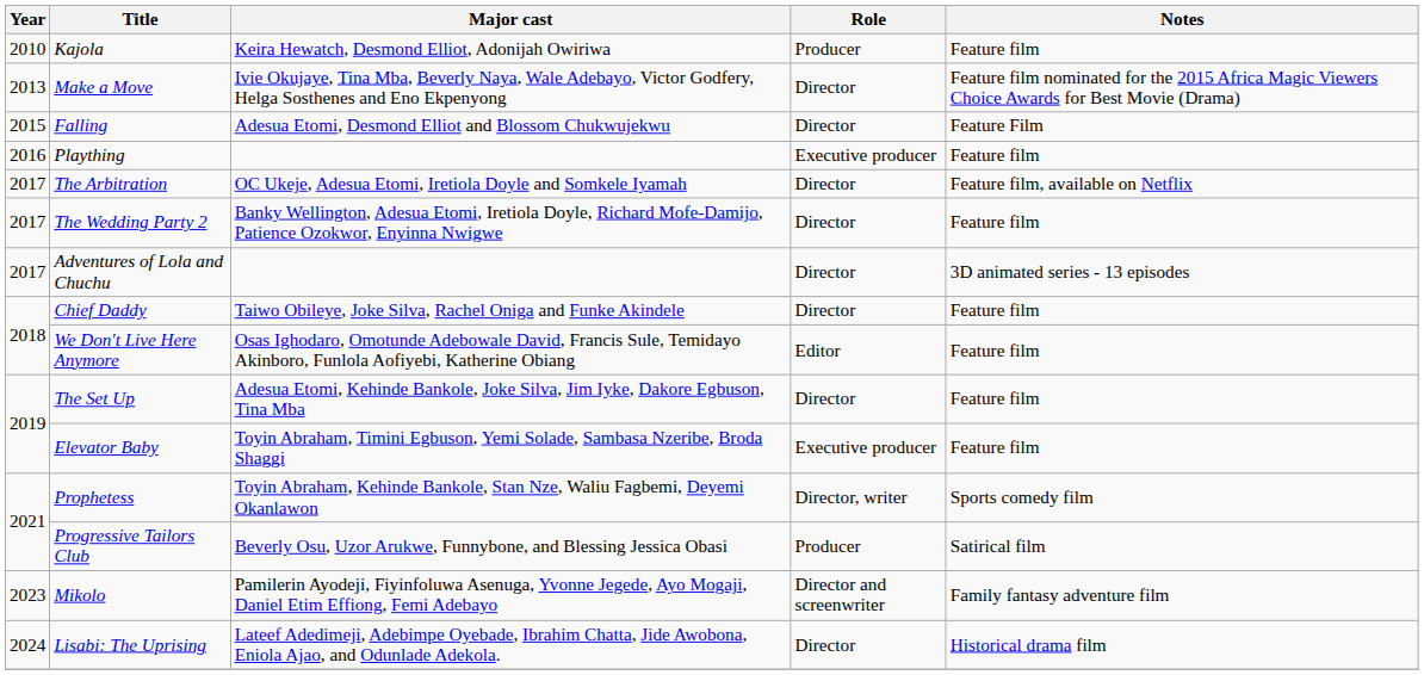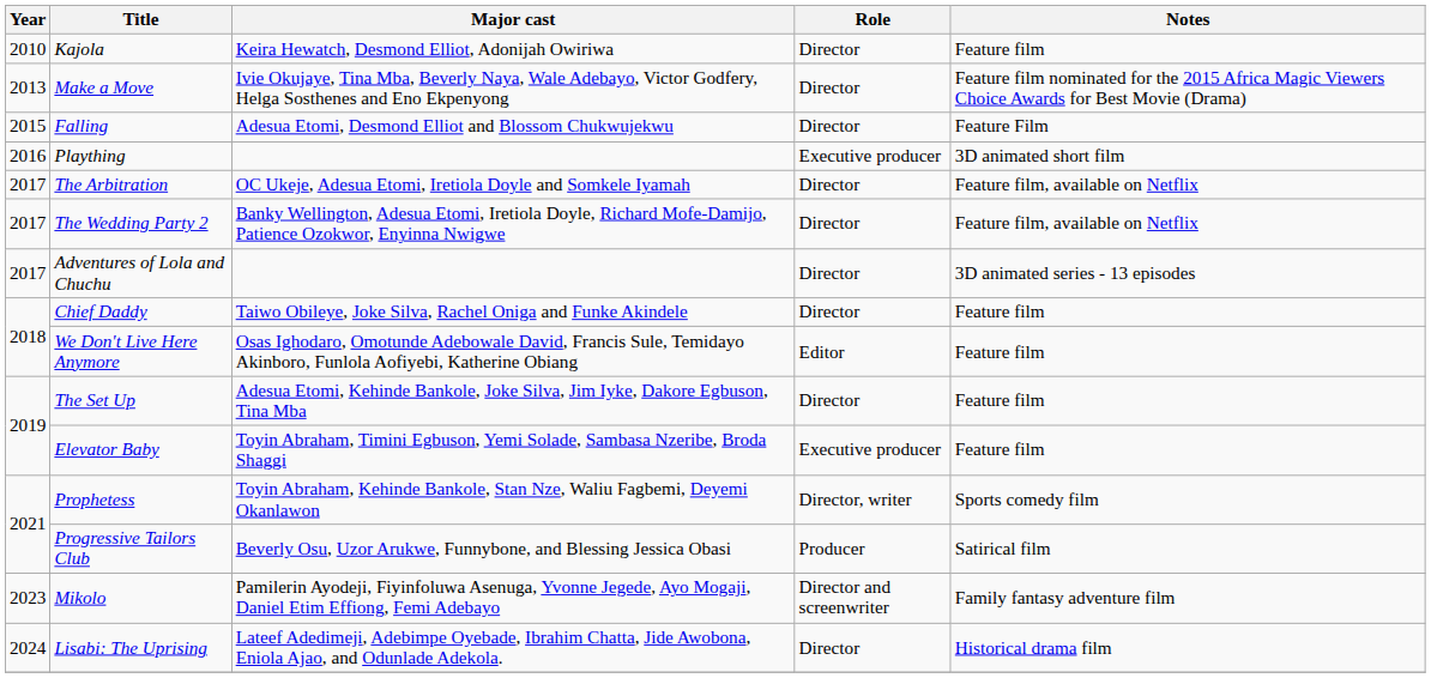Kajola | Role: Producer -> Director
Plaything | Notes: Feature film -> 3D animated short film
The Wedding Party 2 | Notes: Feature film -> Feature film, available on Netflix
